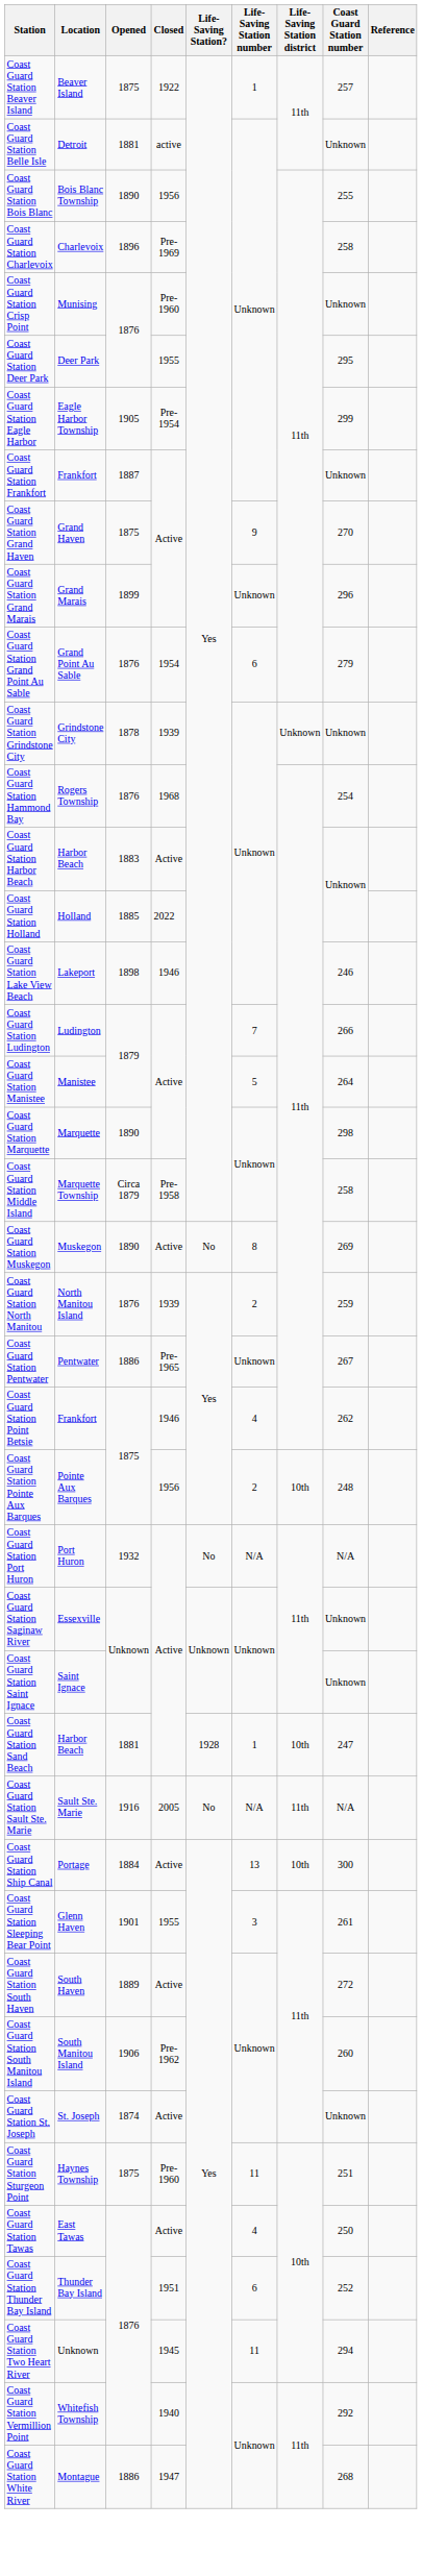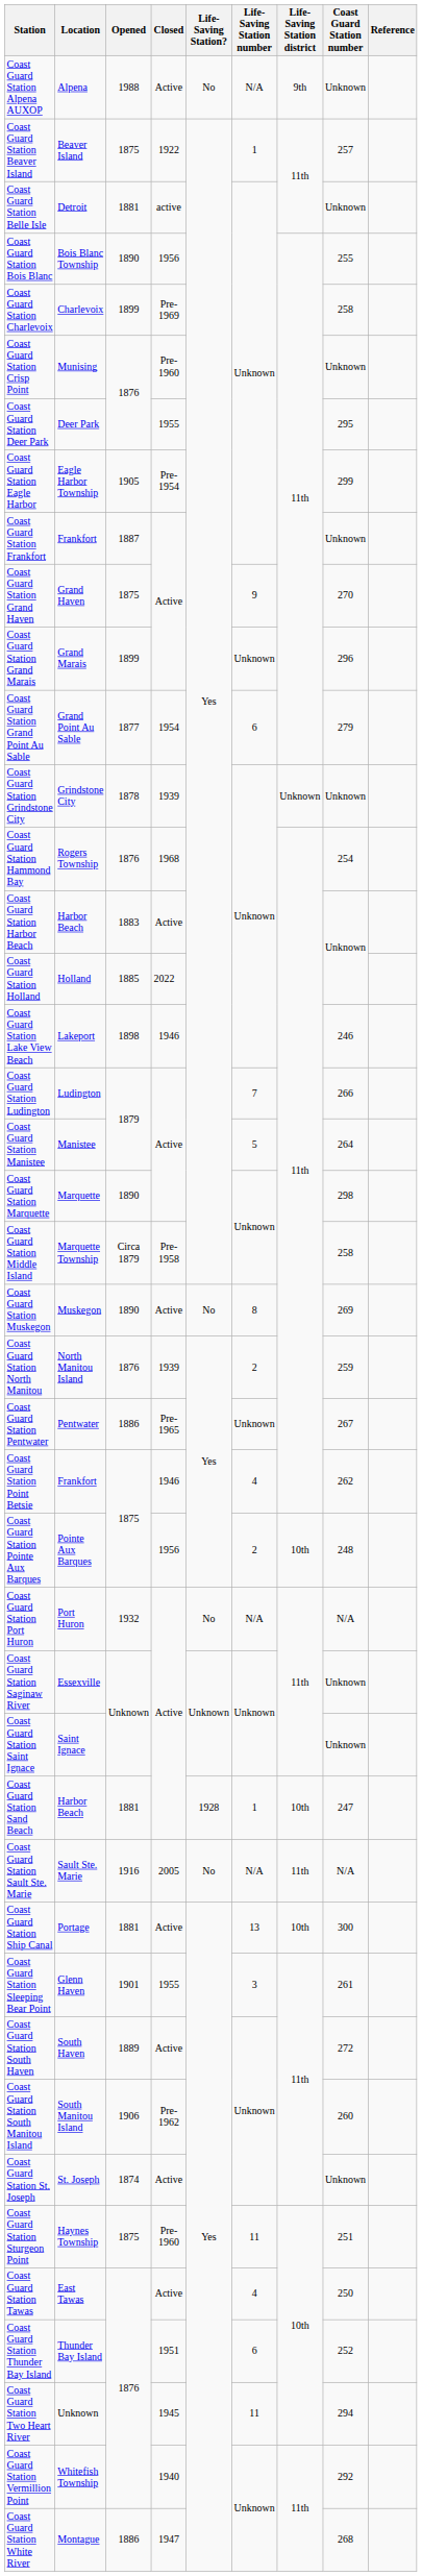+ row: Coast Guard Station Alpena AUXOP | Alpena | 1988 | Active | No | N/A | 9th | Unknown
Coast Guard Station Charlevoix | Opened: 1896 -> 1899
Coast Guard Station Grand Point Au Sable | Opened: 1876 -> 1877
Coast Guard Station Ship Canal | Opened: 1884 -> 1881
